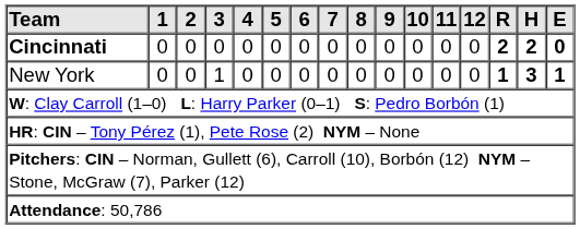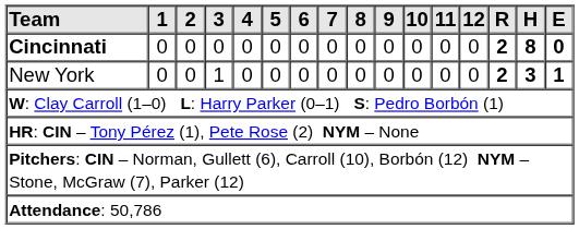Cincinnati | H: 2 -> 8
New York | R: 1 -> 2
